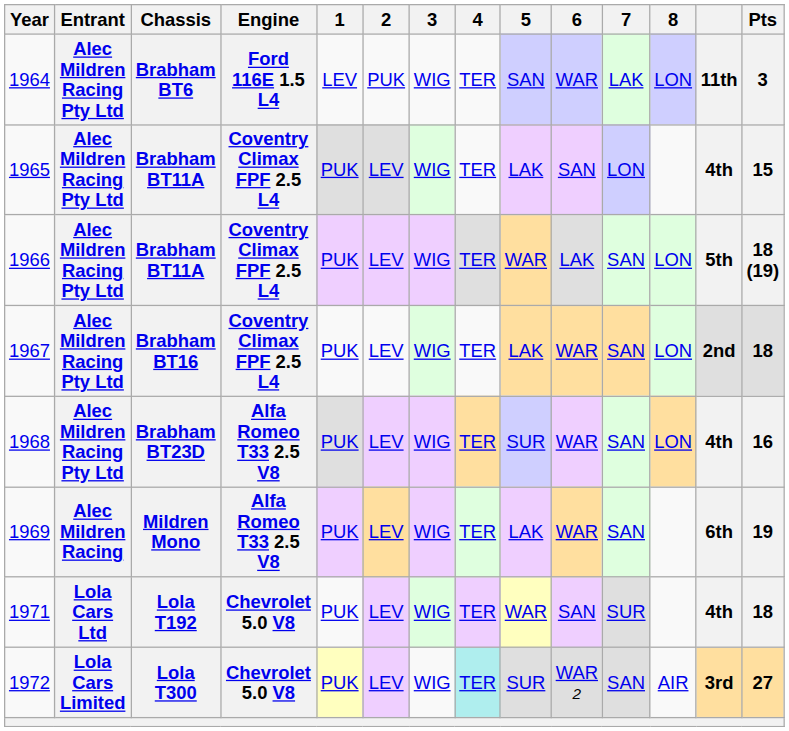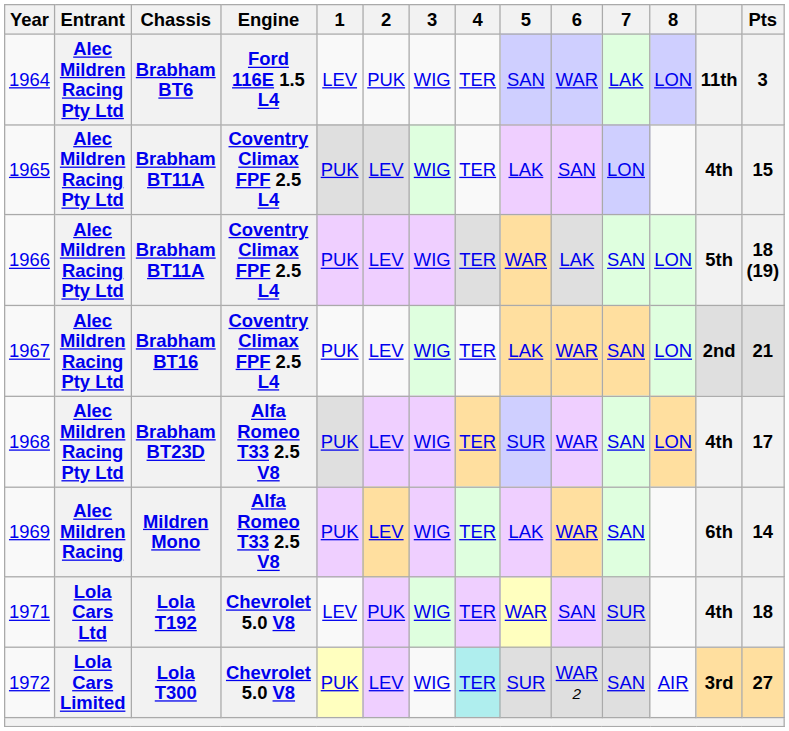1967 | Pts: 18 -> 21
1968 | Pts: 16 -> 17
1969 | Pts: 19 -> 14
1971 | 1: PUK -> LEV
1971 | 2: LEV -> PUK
